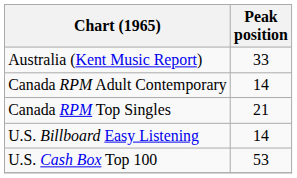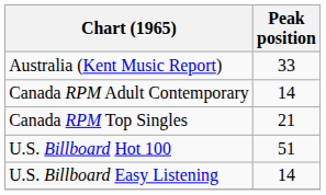+ row: U.S. Billboard Hot 100 | 51
- row: U.S. Cash Box Top 100 | 53
